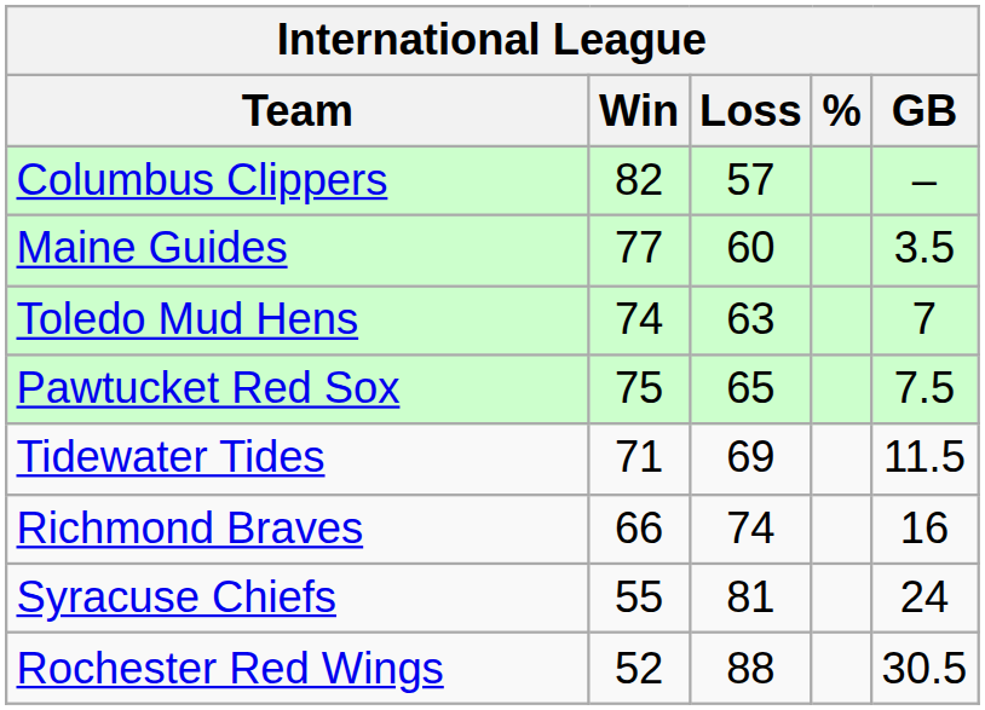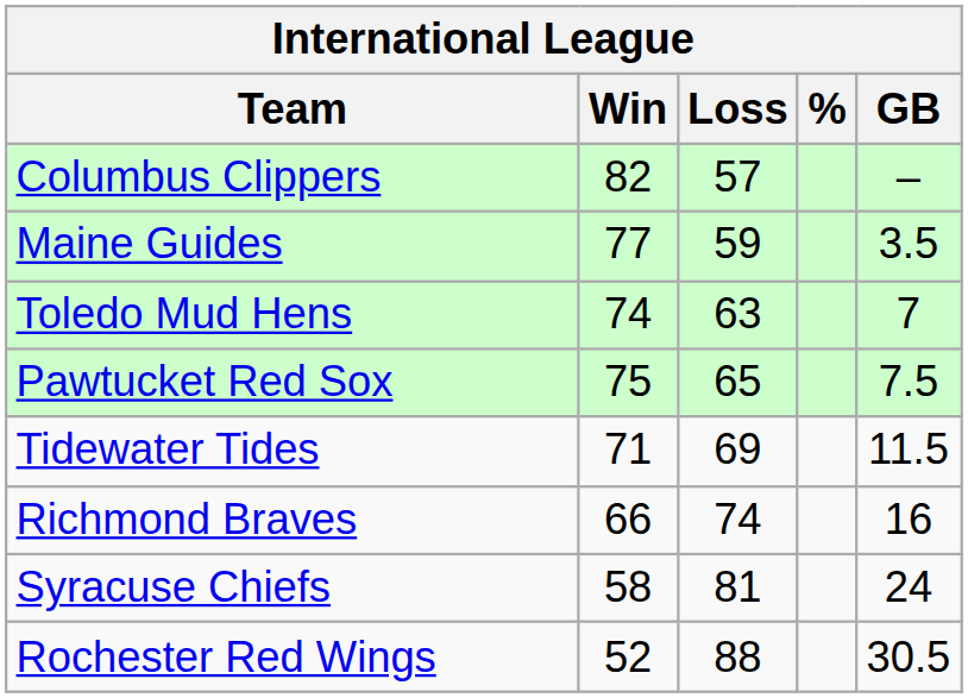Maine Guides | Loss: 60 -> 59
Syracuse Chiefs | Win: 55 -> 58
